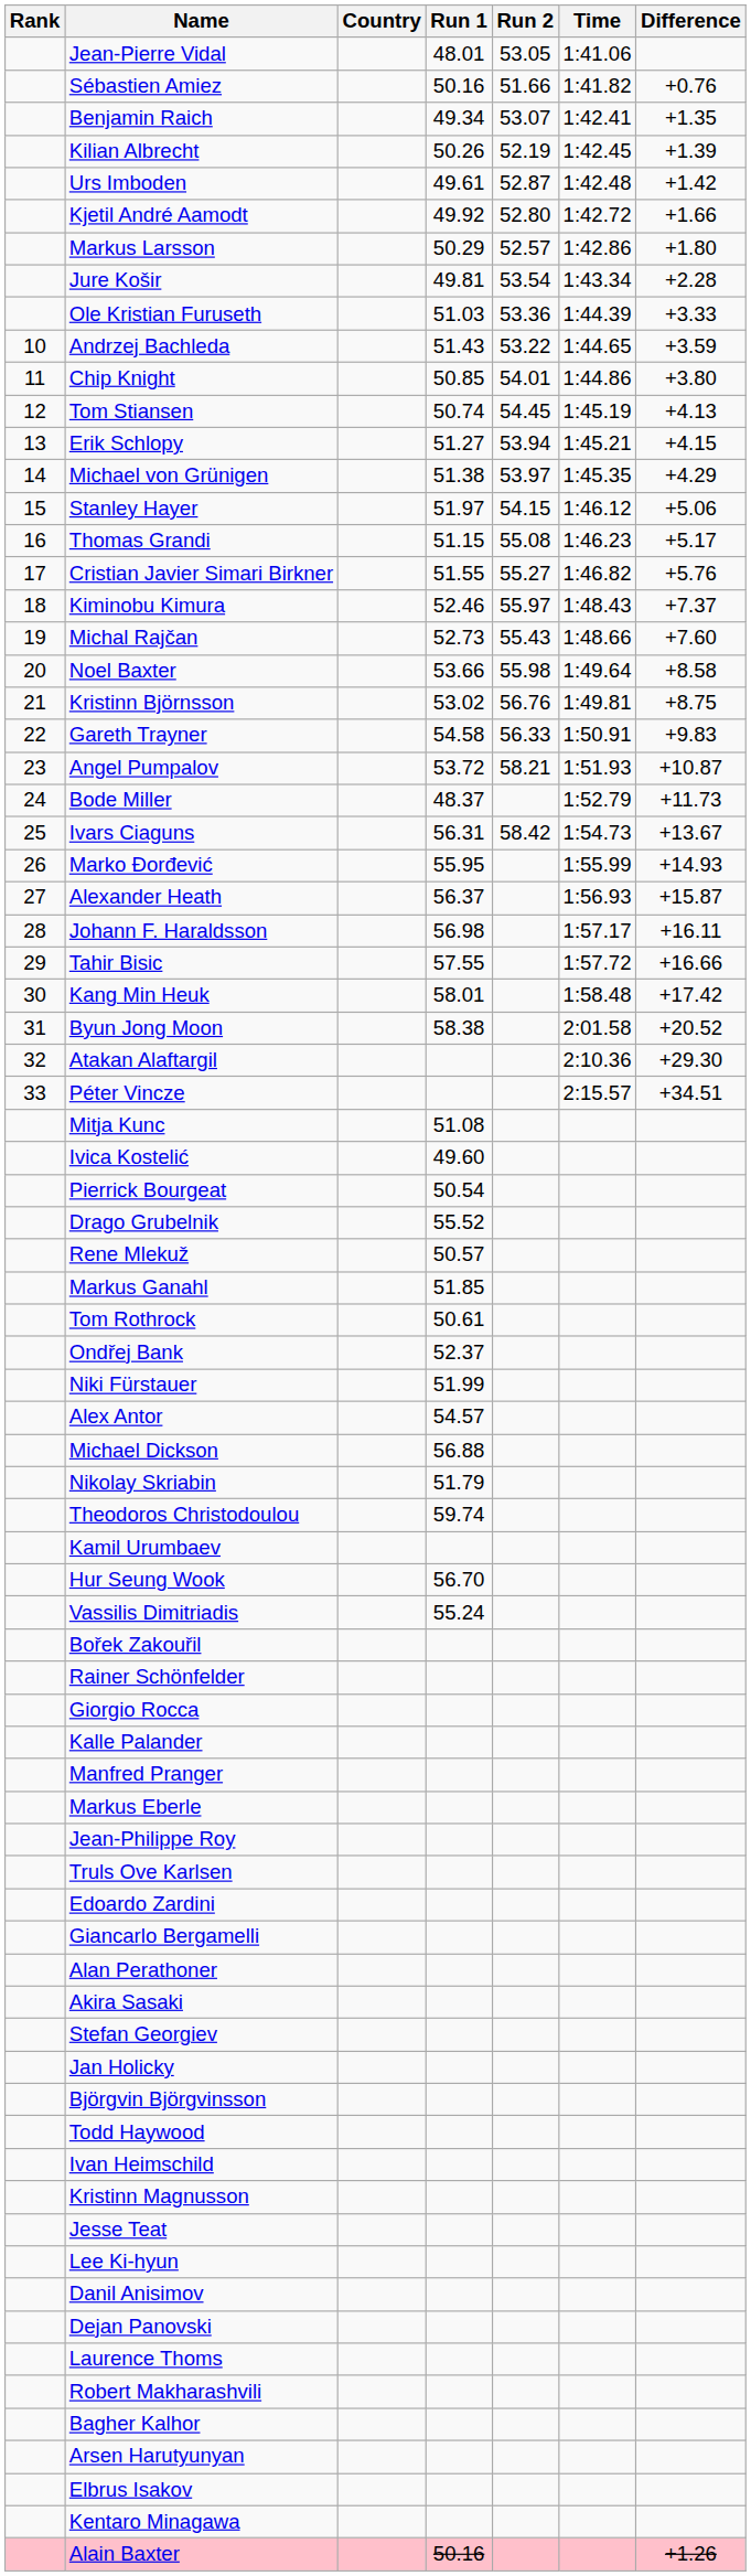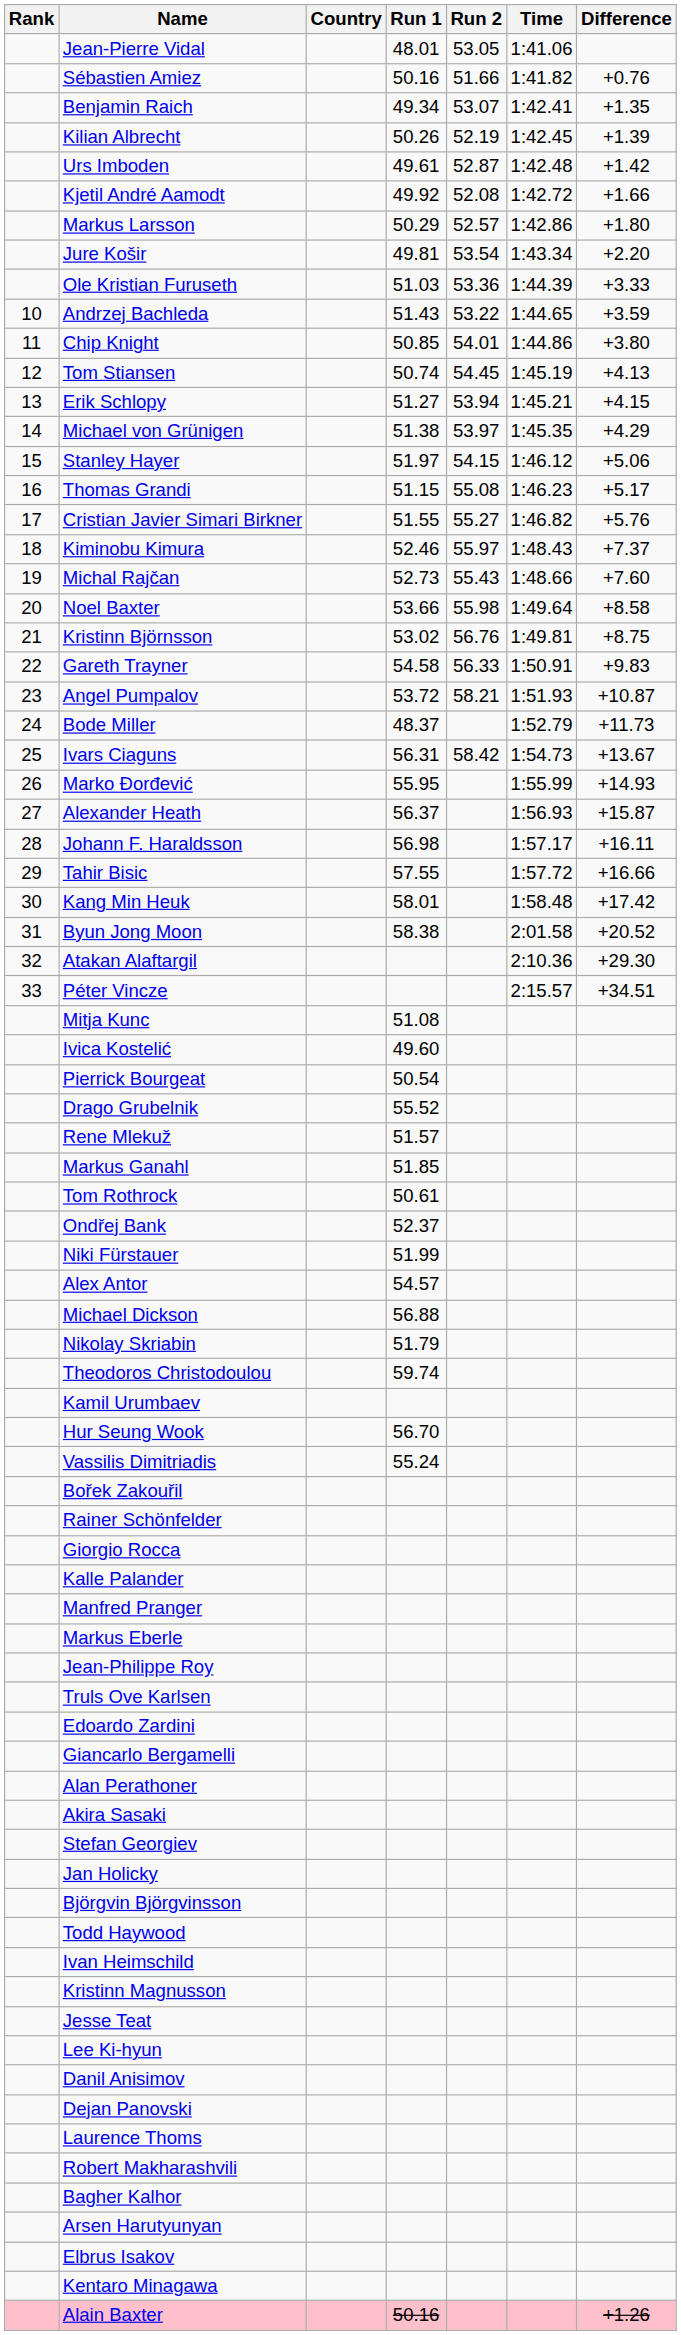Kjetil André Aamodt | Run 2: 52.80 -> 52.08
Jure Košir | Difference: +2.28 -> +2.20
Rene Mlekuž | Run 1: 50.57 -> 51.57
